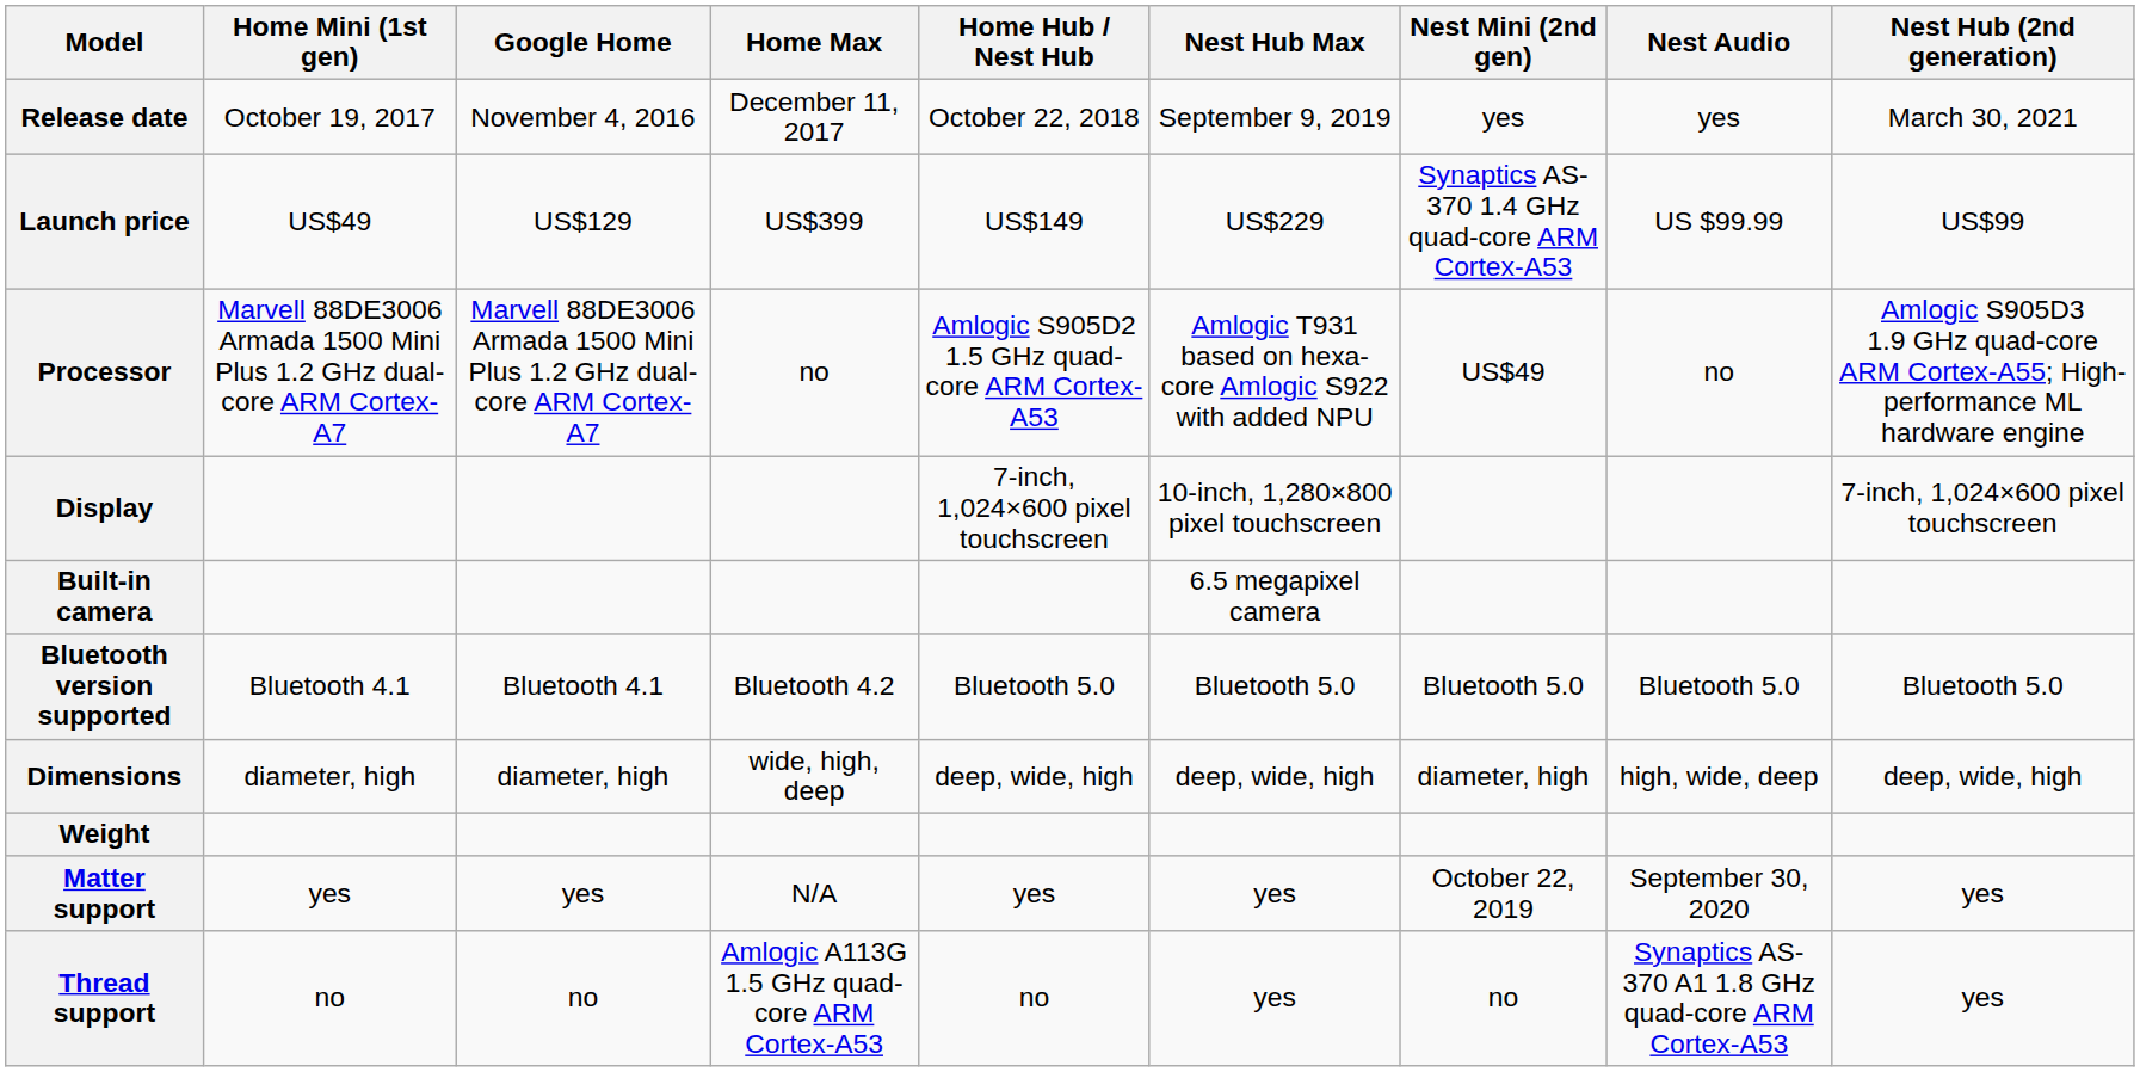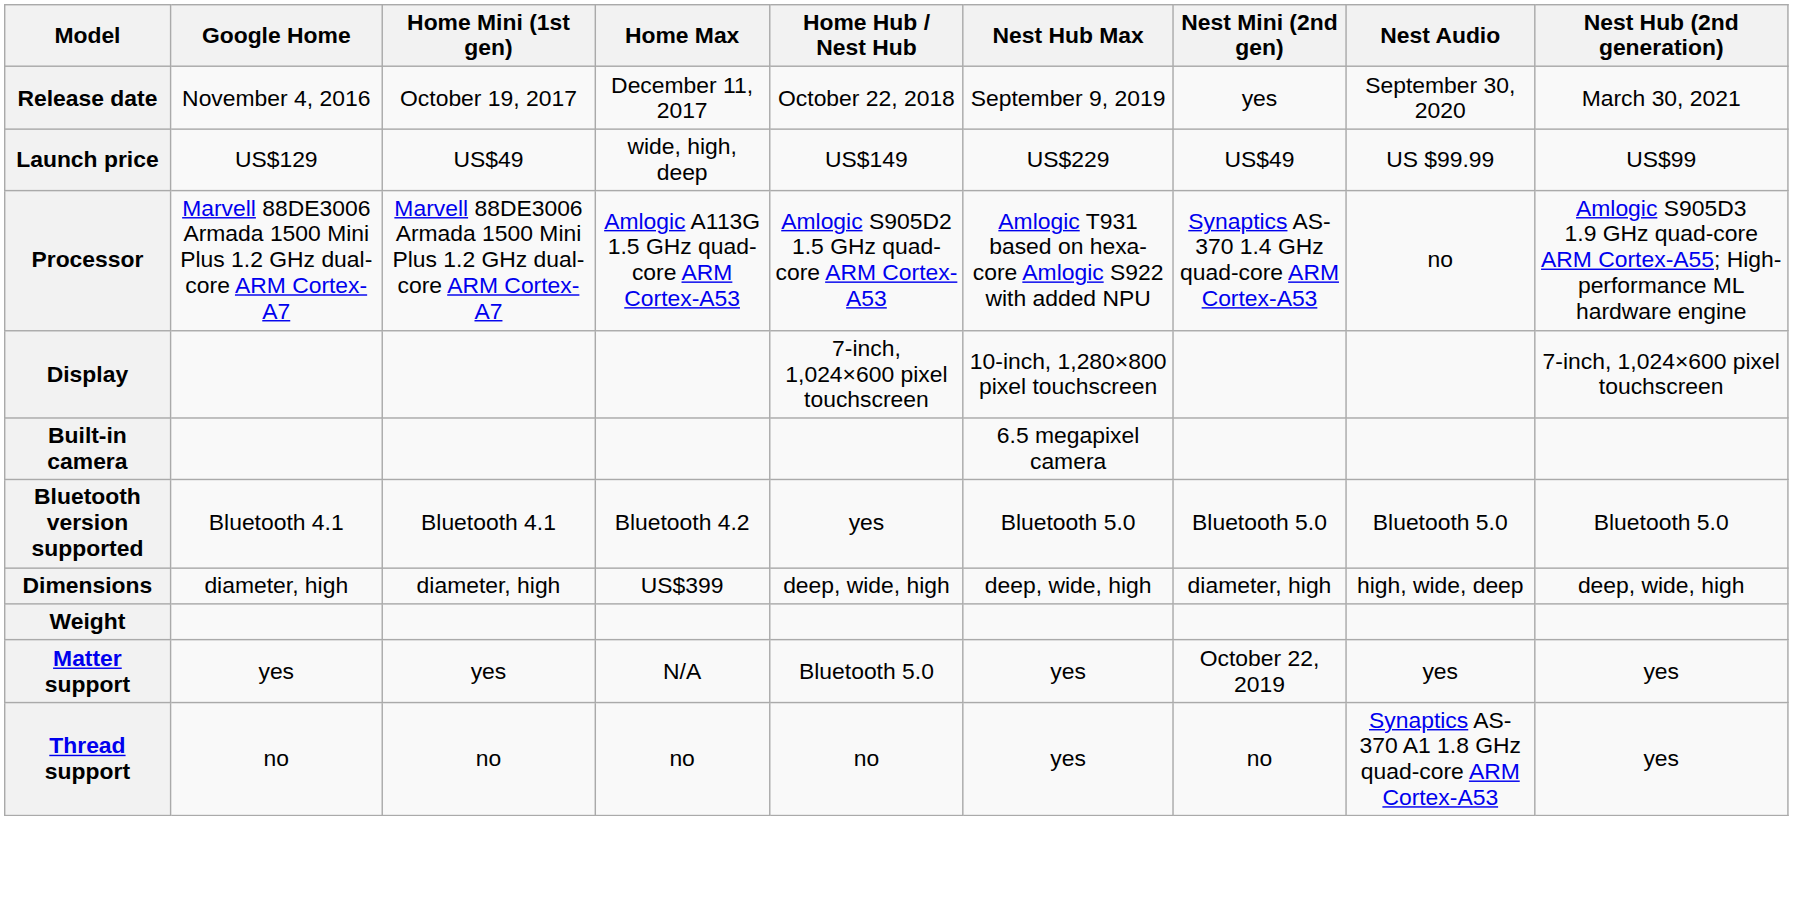columns swapped: Google Home <-> Home Mini (1st gen)
Release date | Nest Audio: yes -> September 30, 2020
Launch price | Home Max: US$399 -> wide, high, deep
Launch price | Nest Mini (2nd gen): Synaptics AS-370 1.4 GHz quad-core ARM Cortex-A53 -> US$49
Processor | Home Max: no -> Amlogic A113G 1.5 GHz quad-core ARM Cortex-A53
Processor | Nest Mini (2nd gen): US$49 -> Synaptics AS-370 1.4 GHz quad-core ARM Cortex-A53
Bluetooth version supported | Home Hub / Nest Hub: Bluetooth 5.0 -> yes
Dimensions | Home Max: wide, high, deep -> US$399
Matter support | Home Hub / Nest Hub: yes -> Bluetooth 5.0
Matter support | Nest Audio: September 30, 2020 -> yes
Thread support | Home Max: Amlogic A113G 1.5 GHz quad-core ARM Cortex-A53 -> no
